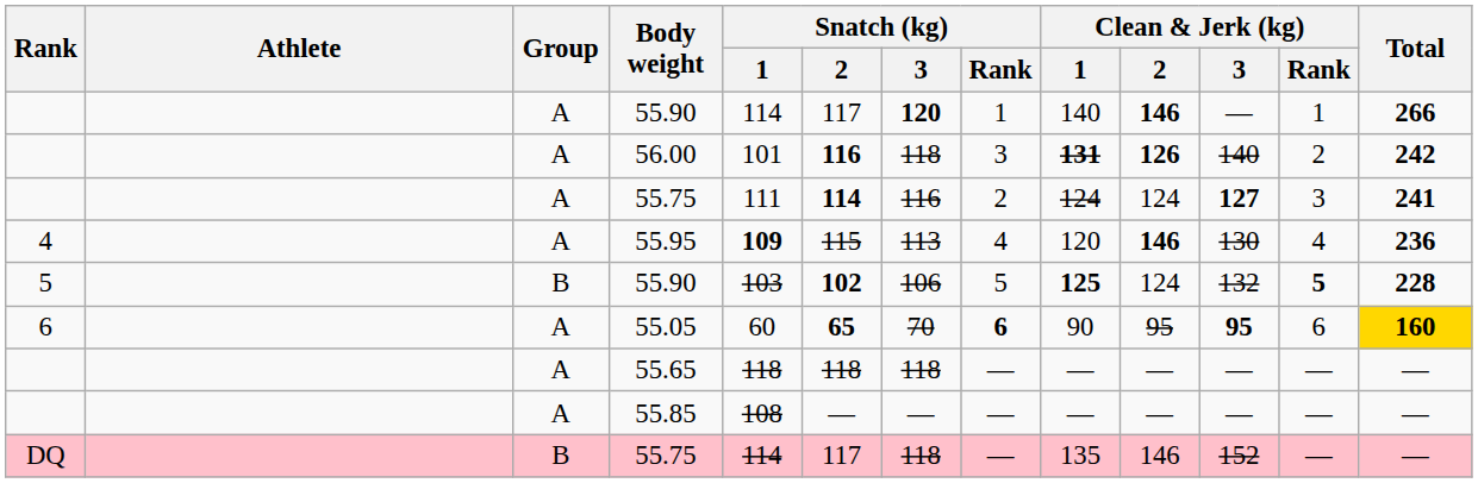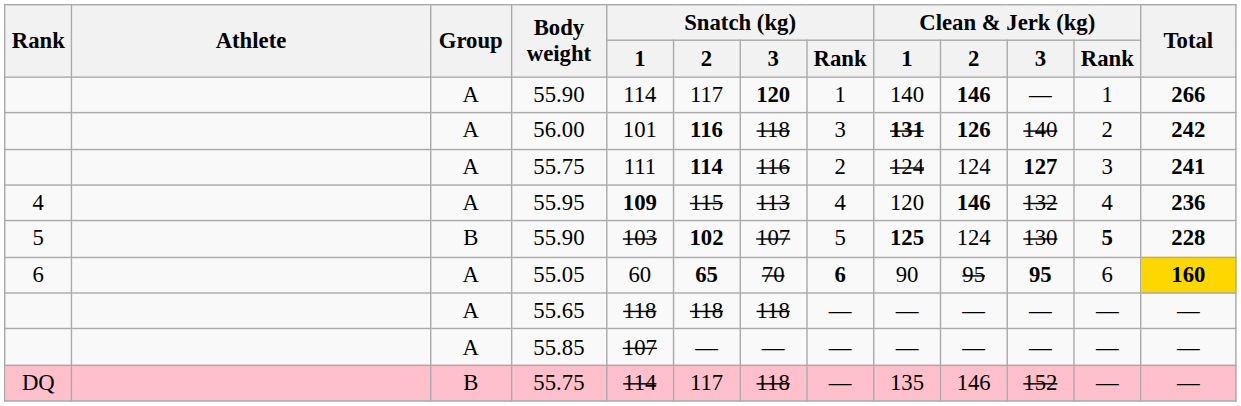55.95 | Clean & Jerk (kg) / 3: 130 -> 132
5 / 55.90 | Snatch (kg) / 3: 106 -> 107
5 / 55.90 | Clean & Jerk (kg) / 3: 132 -> 130
55.85 | Snatch (kg) / 1: 108 -> 107
